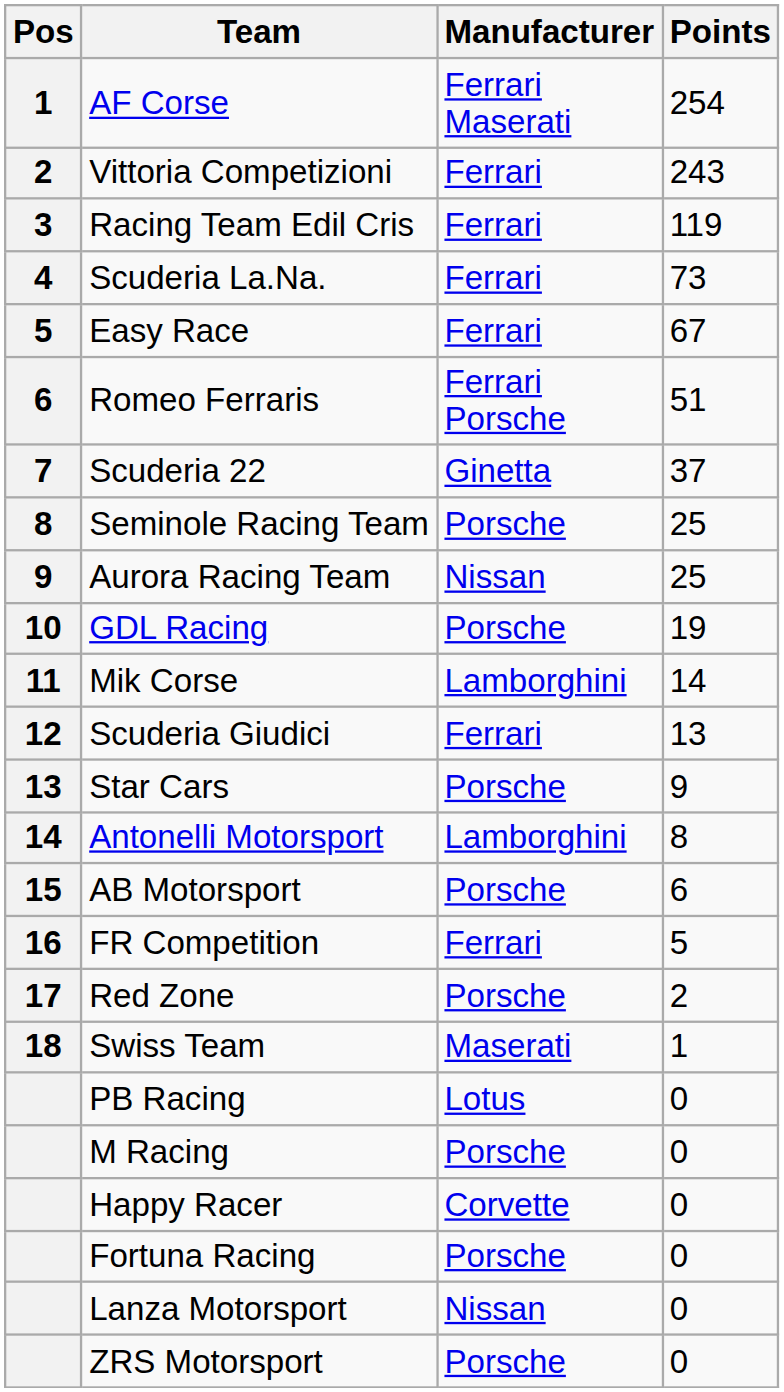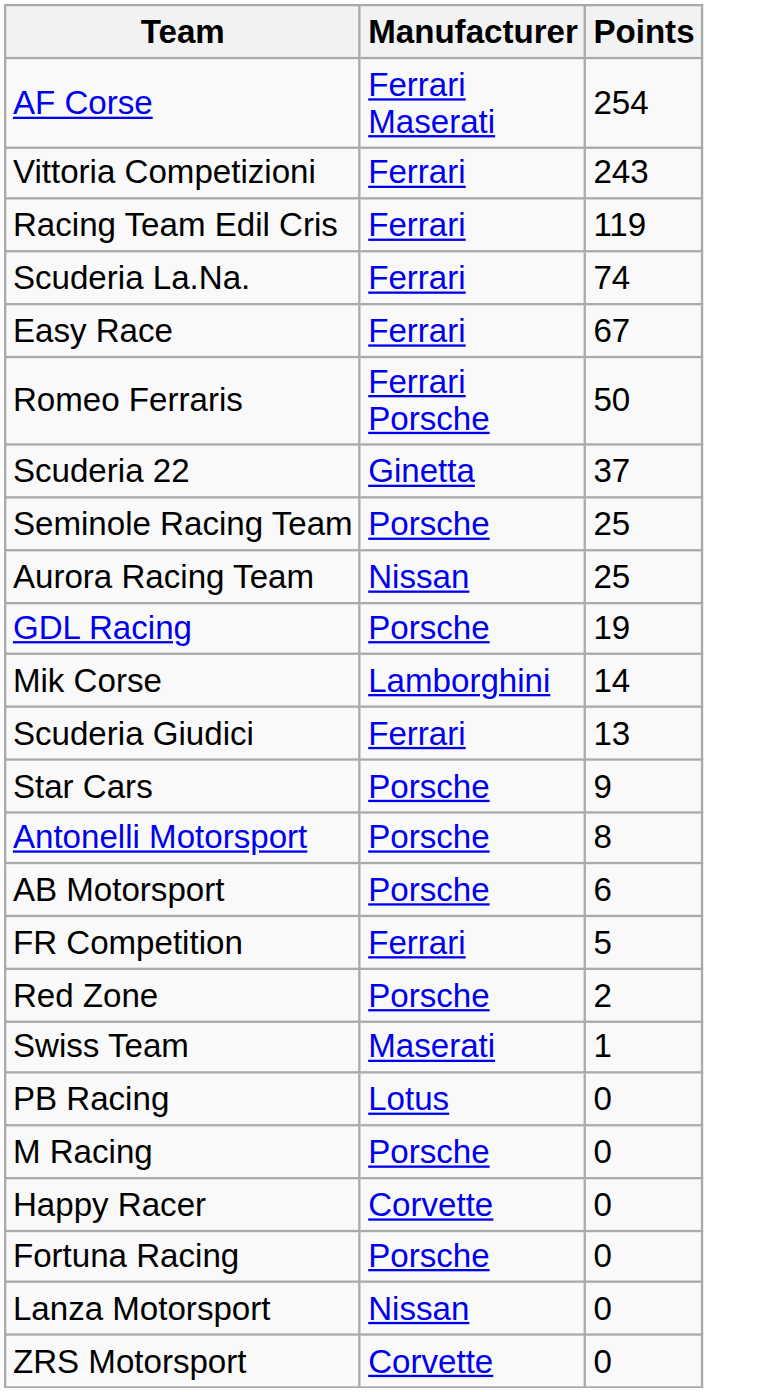- column: Pos | 1 | 2 | 3 | 4 | 5 | 6 | 7 | 8 | 9 | 10 | 11 | 12 | 13 | 14 | 15 | 16 | 17 | 18
Scuderia La.Na. | Points: 73 -> 74
Romeo Ferraris | Points: 51 -> 50
Antonelli Motorsport | Manufacturer: Lamborghini -> Porsche
ZRS Motorsport | Manufacturer: Porsche -> Corvette
